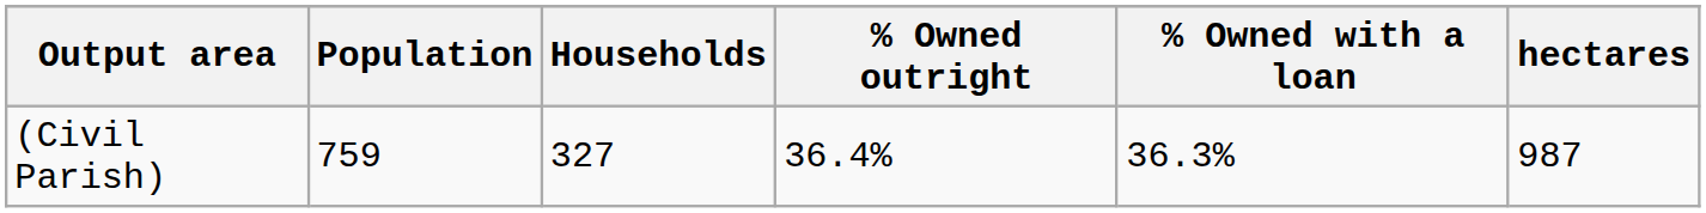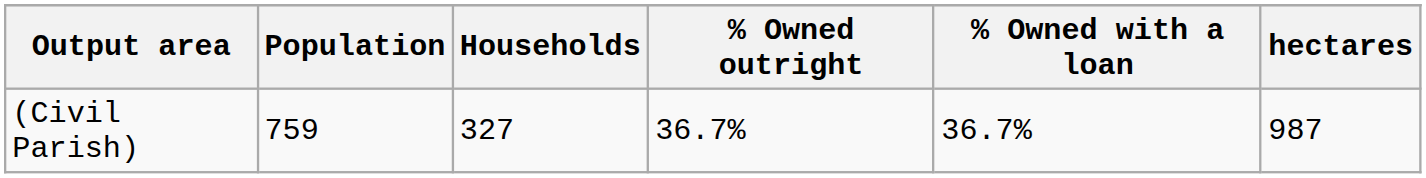(Civil Parish) | % Owned outright: 36.4% -> 36.7%
(Civil Parish) | % Owned with a loan: 36.3% -> 36.7%
